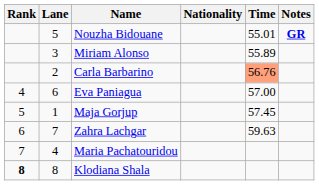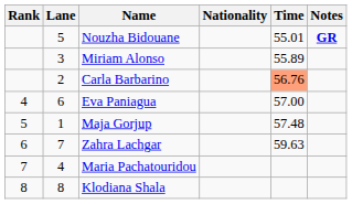Maja Gorjup | Time: 57.45 -> 57.48
Klodiana Shala | Rank: bold -> normal
